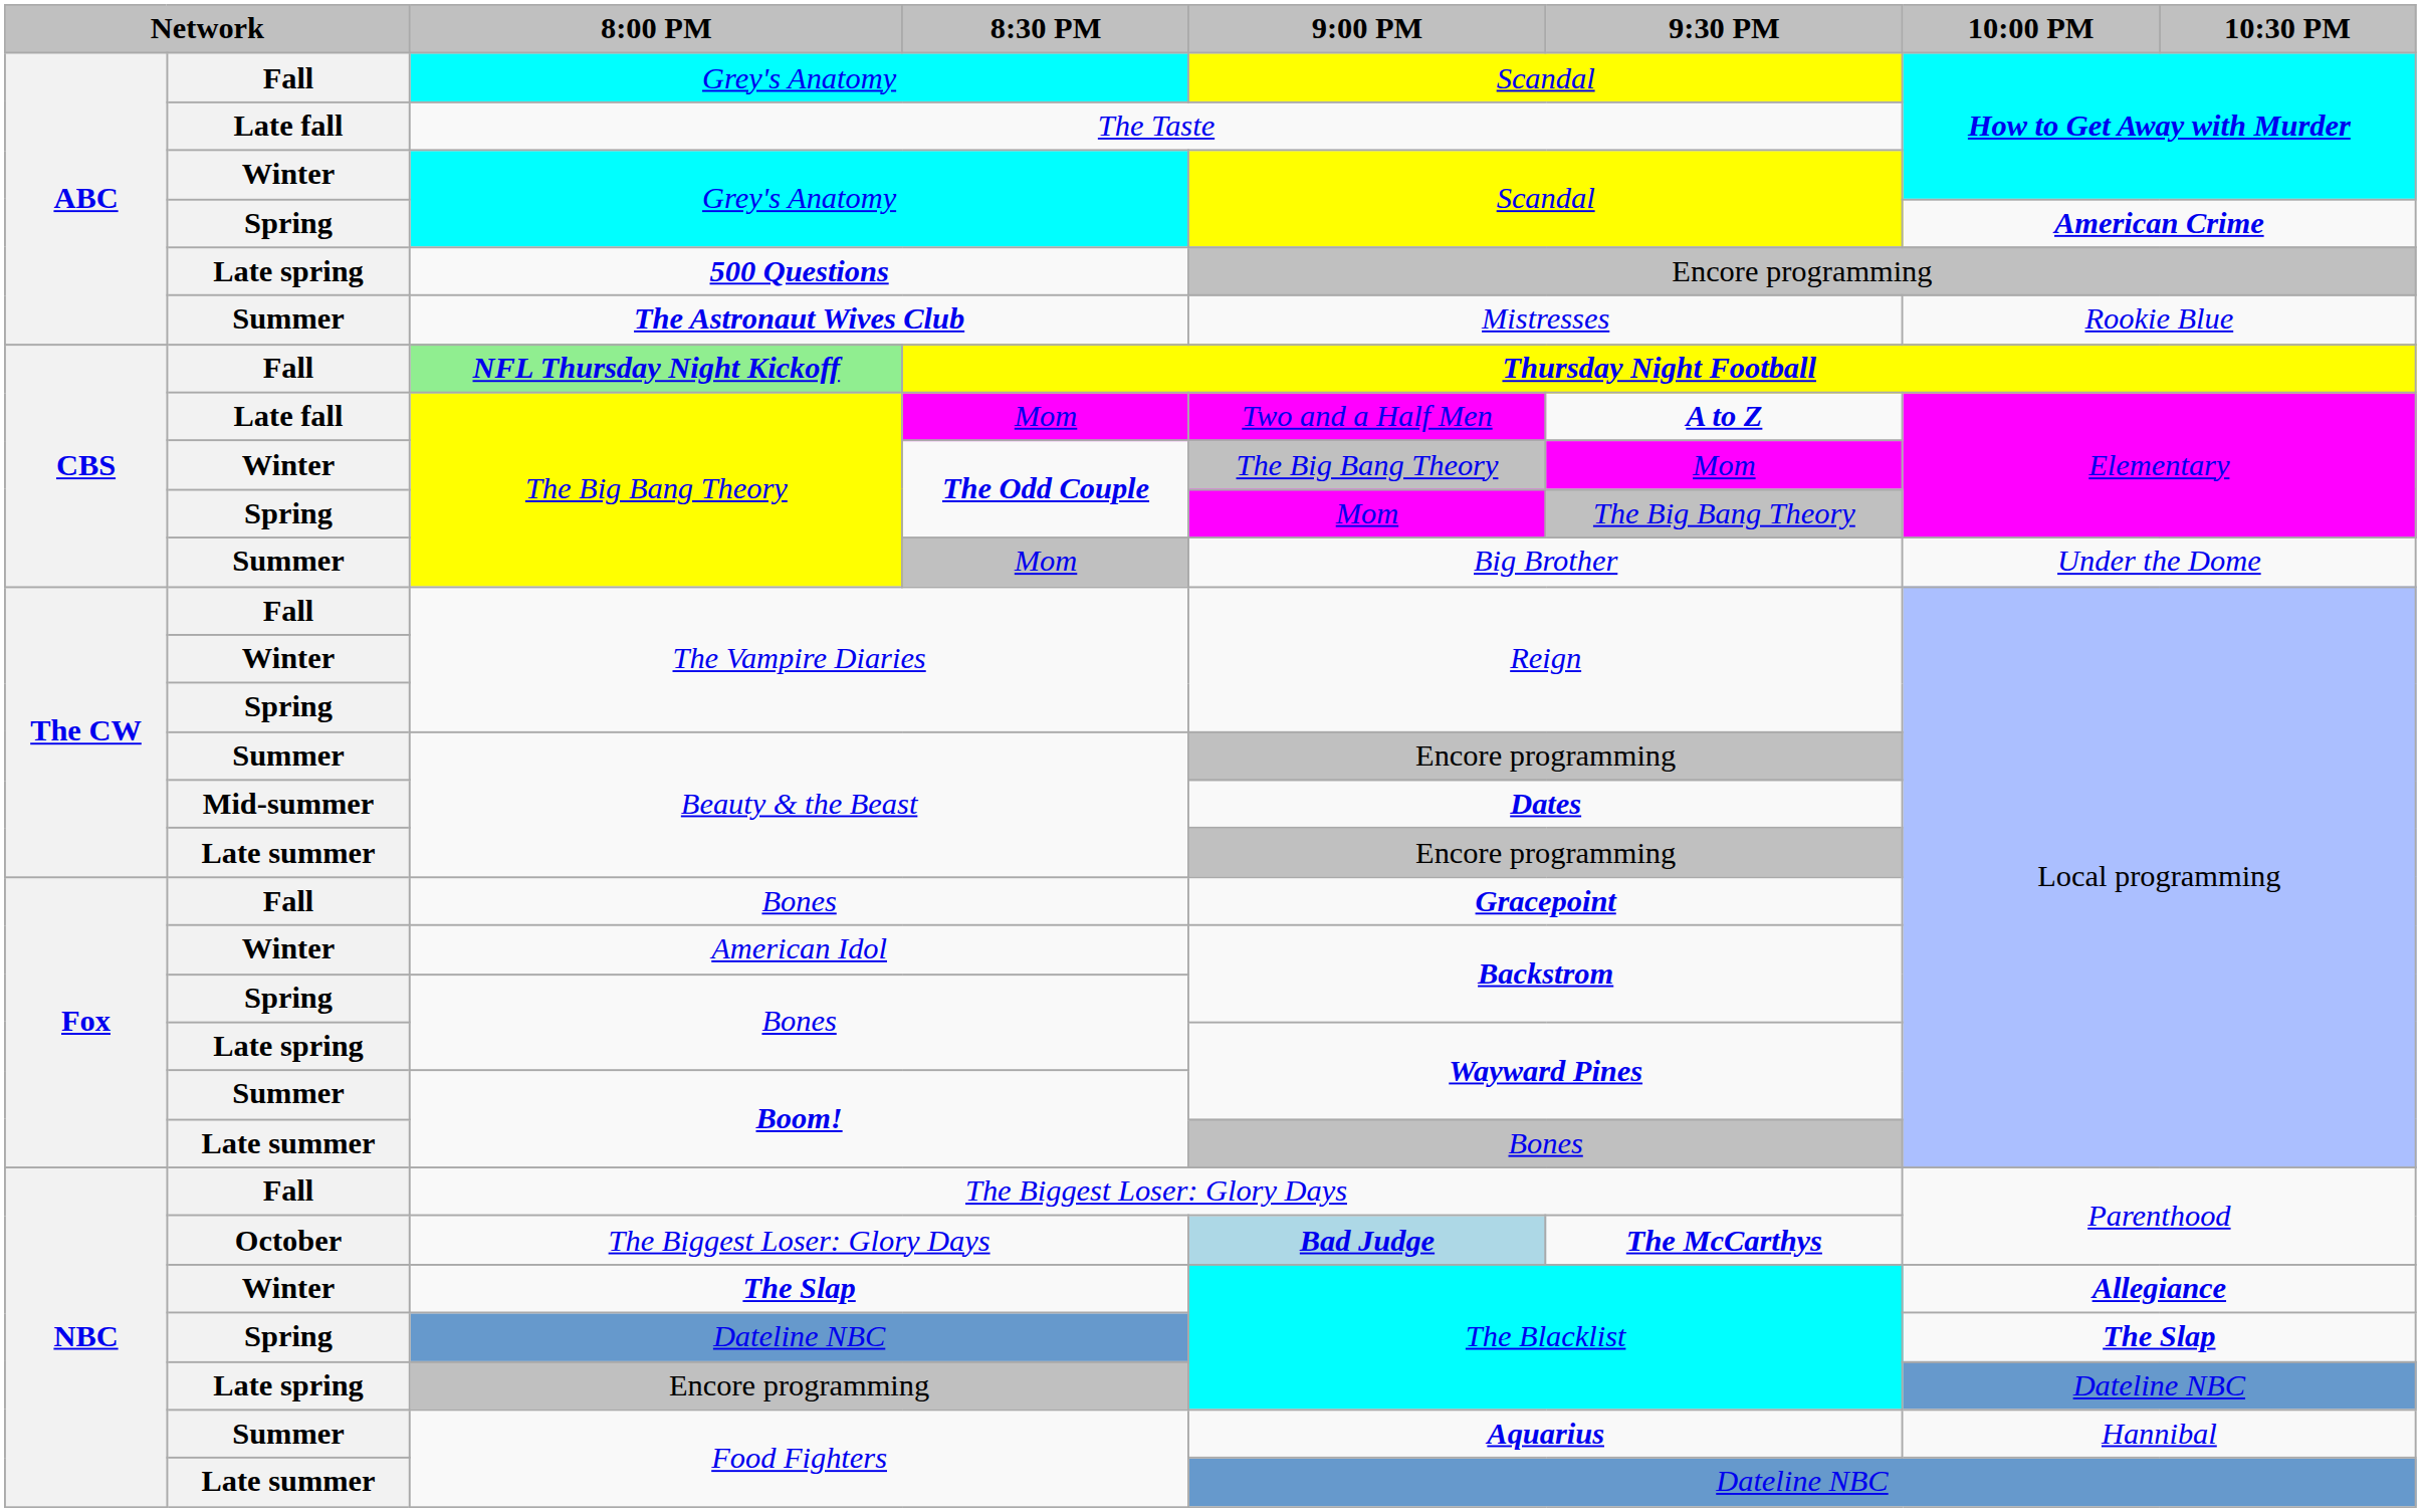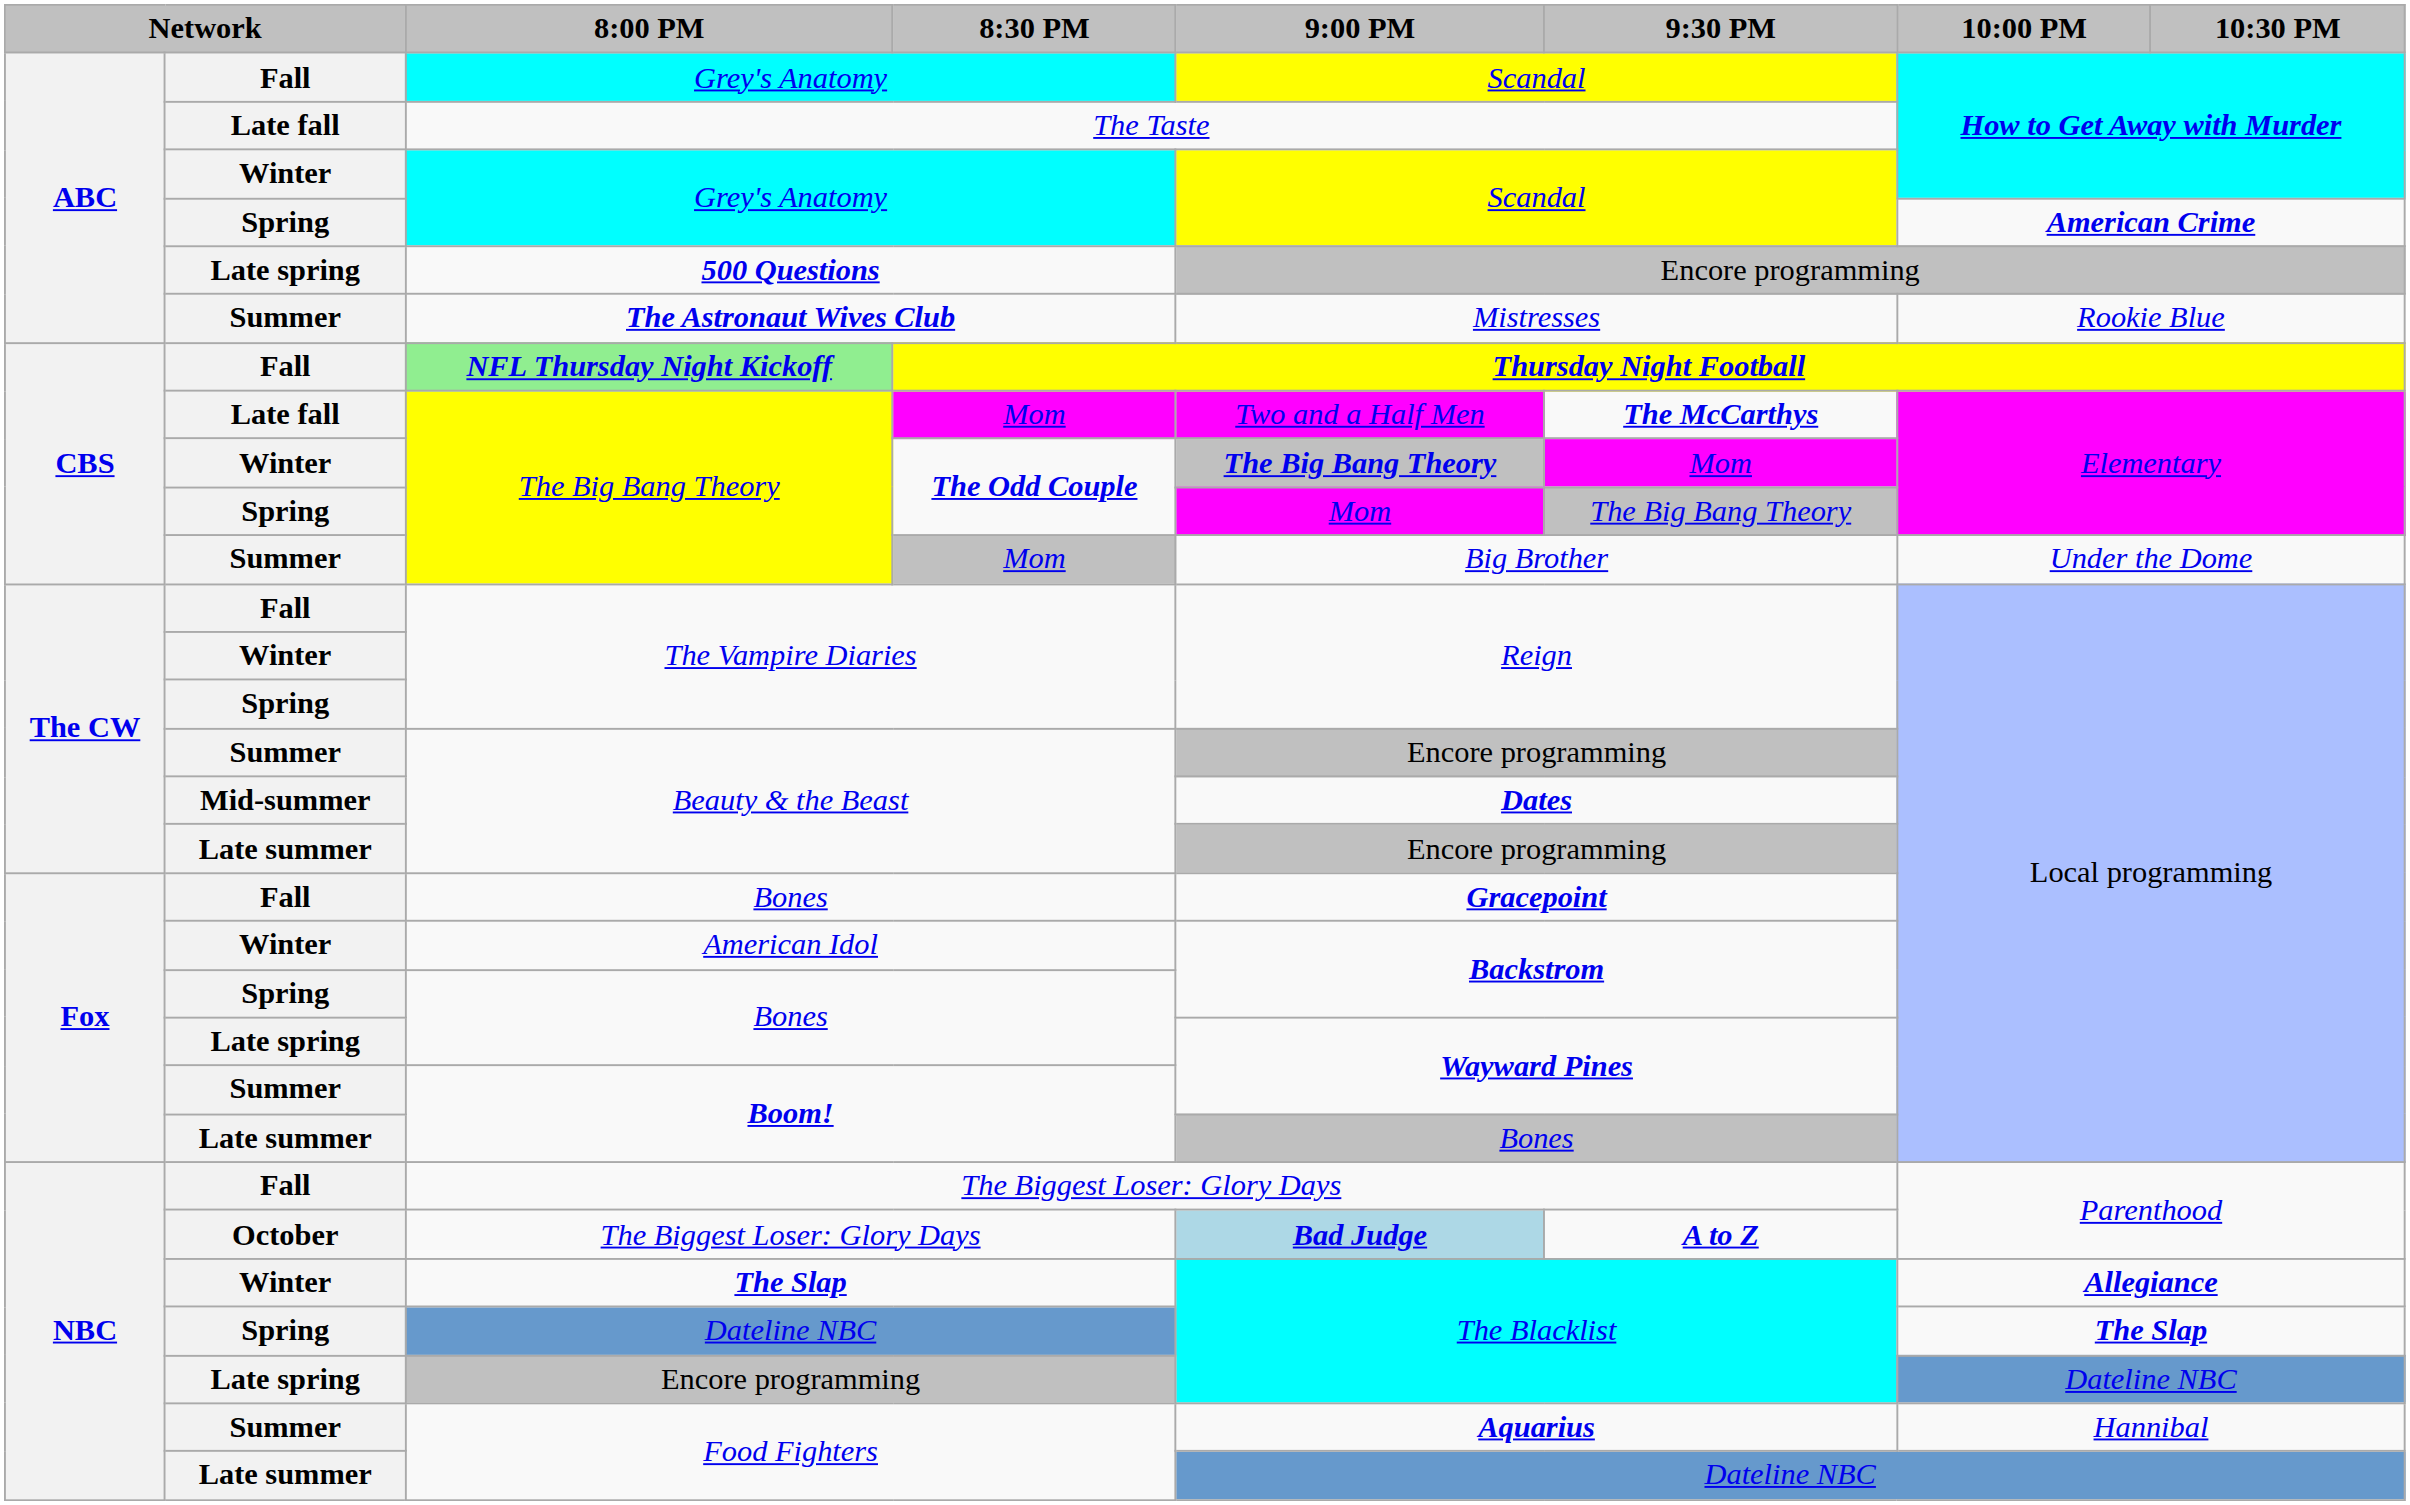Late fall / Mom | 9:30 PM: A to Z -> The McCarthys
Winter / The Odd Couple | 9:00 PM: normal -> bold
October / The Biggest Loser: Glory Days | 9:30 PM: The McCarthys -> A to Z
